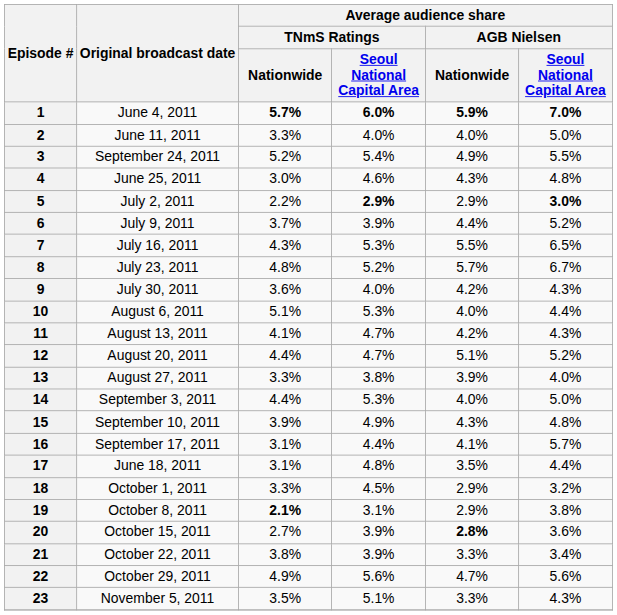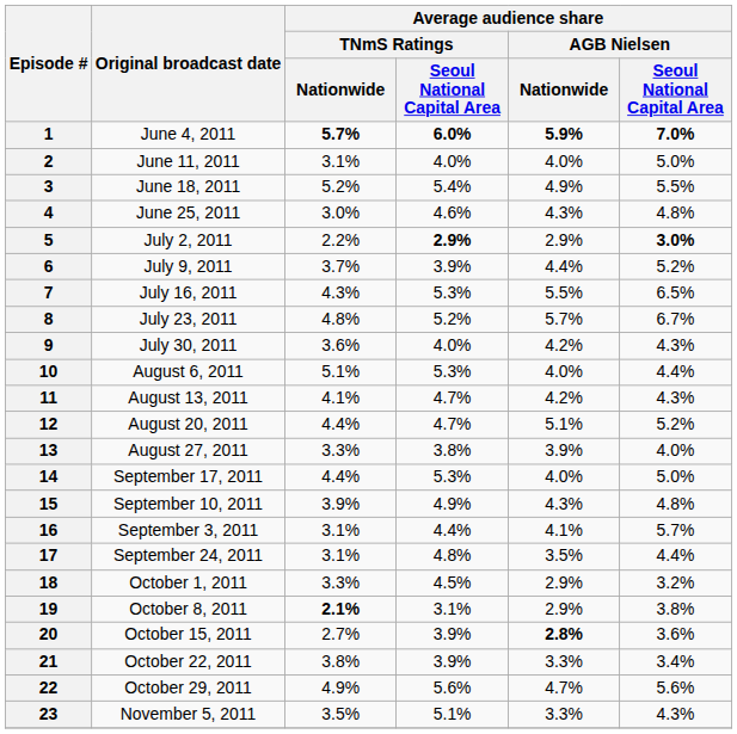2 | Average audience share / TNmS Ratings / Nationwide: 3.3% -> 3.1%
3 | Original broadcast date: September 24, 2011 -> June 18, 2011
14 | Original broadcast date: September 3, 2011 -> September 17, 2011
16 | Original broadcast date: September 17, 2011 -> September 3, 2011
17 | Original broadcast date: June 18, 2011 -> September 24, 2011
